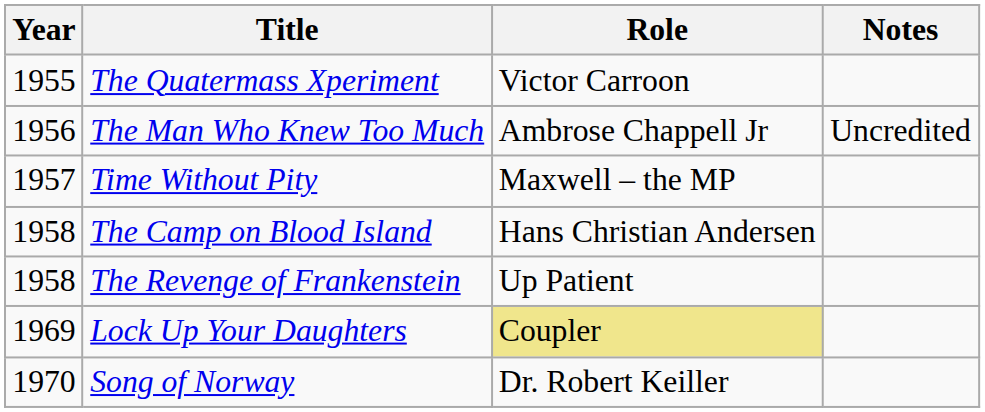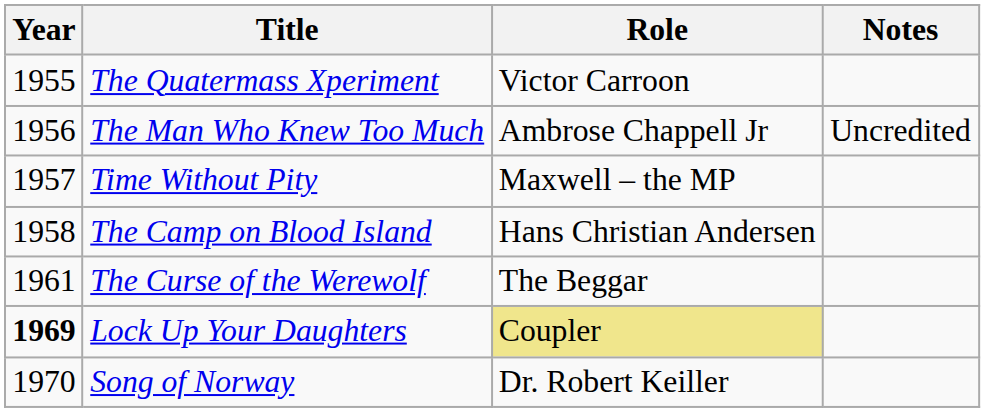- row: 1958 | The Revenge of Frankenstein | Up Patient
+ row: 1961 | The Curse of the Werewolf | The Beggar
Lock Up Your Daughters | Year: normal -> bold
